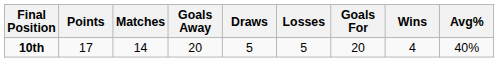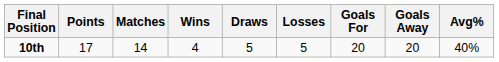columns swapped: Wins <-> Goals Away
